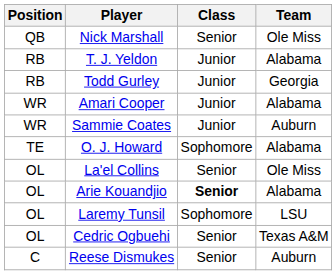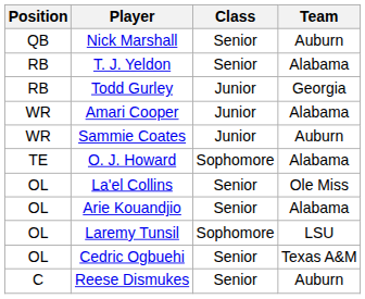Nick Marshall | Team: Ole Miss -> Auburn
T. J. Yeldon | Class: Junior -> Senior
Arie Kouandjio | Class: bold -> normal
